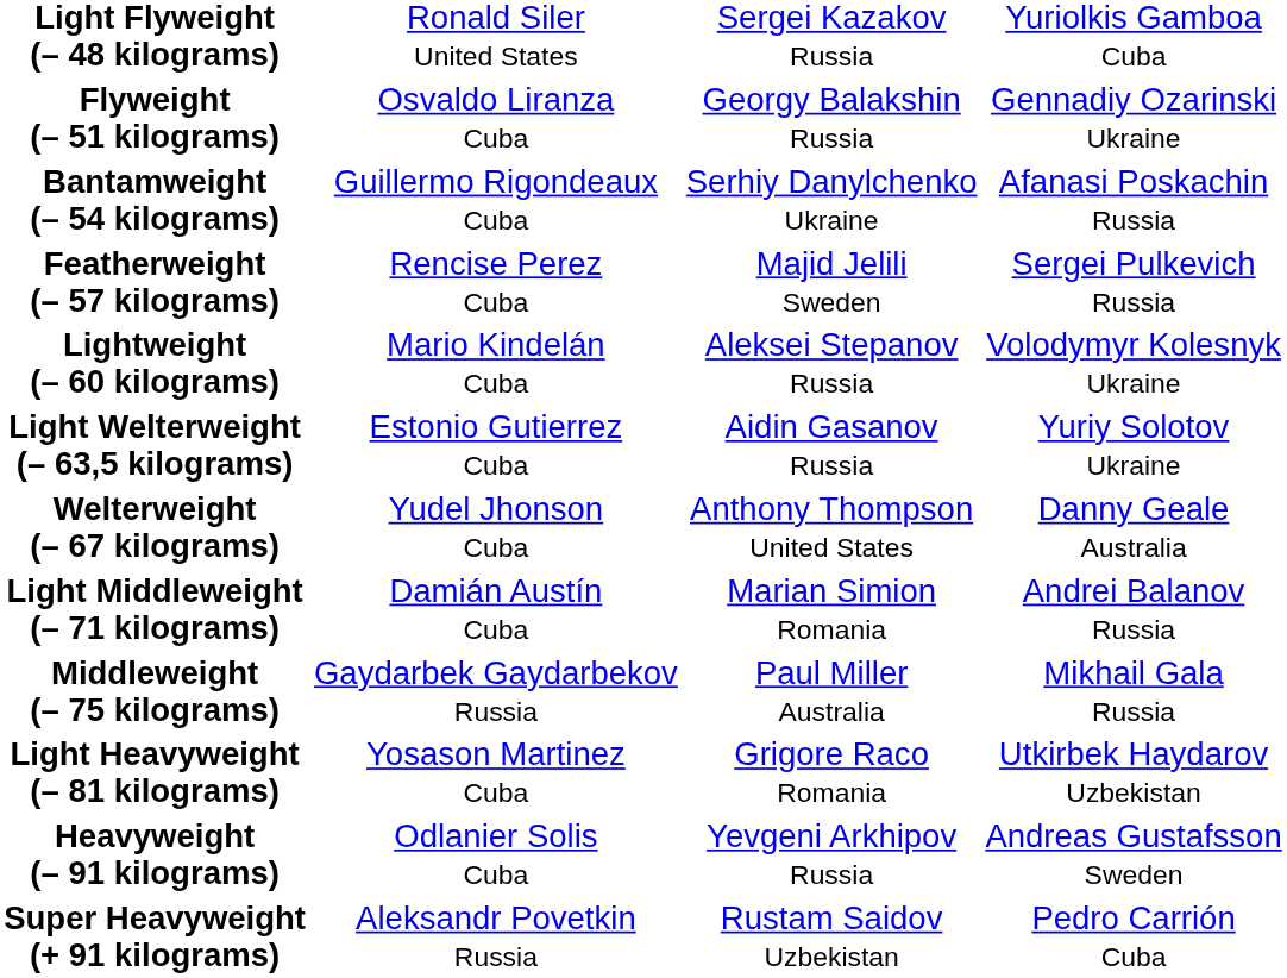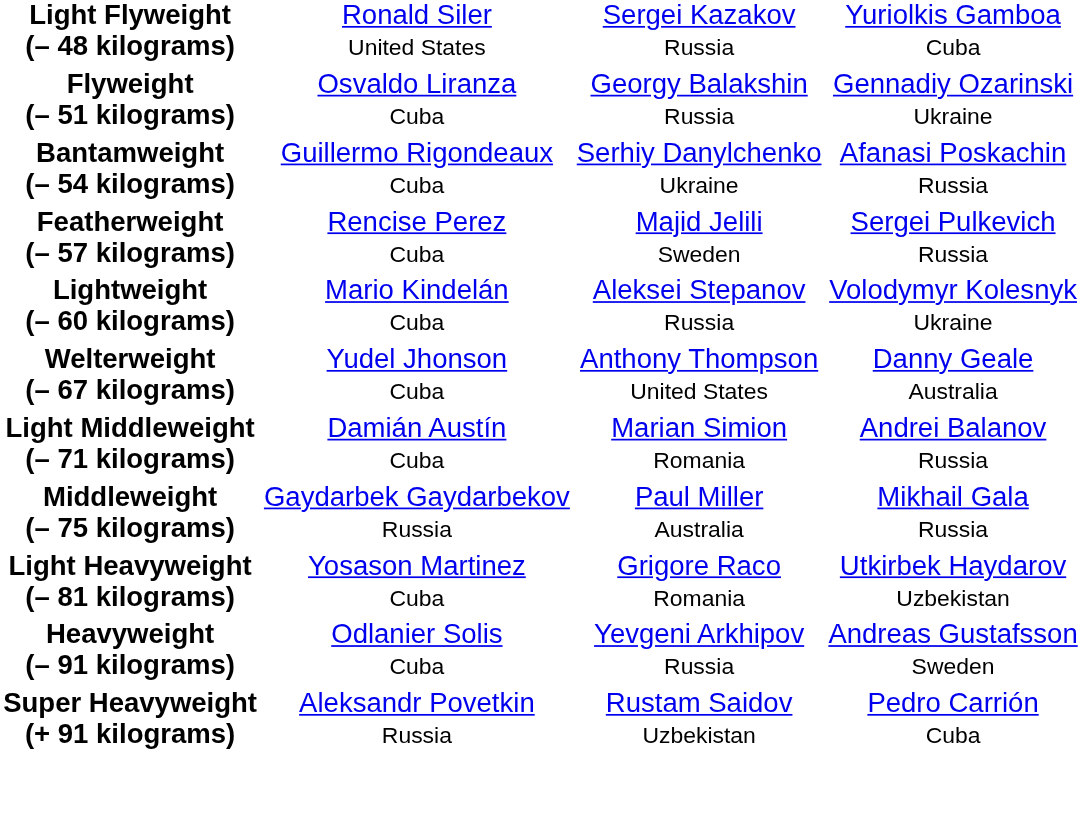- row: Light Welterweight (– 63,5 kilograms) | Estonio Gutierrez Cuba | Aidin Gasanov Russia | Yuriy Solotov Ukraine
